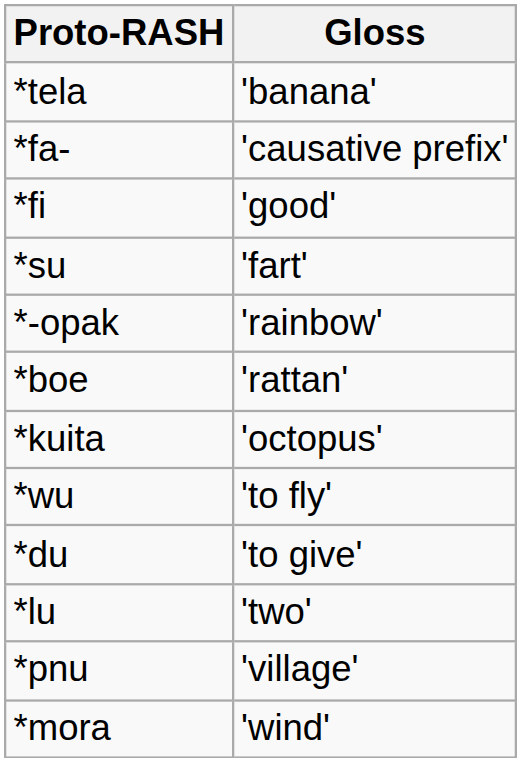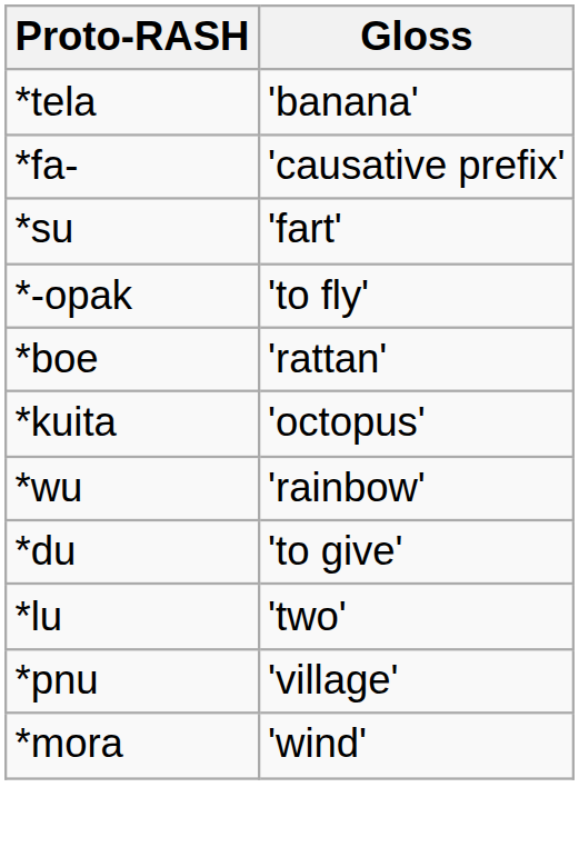- row: *fi | 'good'
*-opak | Gloss: 'rainbow' -> 'to fly'
*wu | Gloss: 'to fly' -> 'rainbow'
